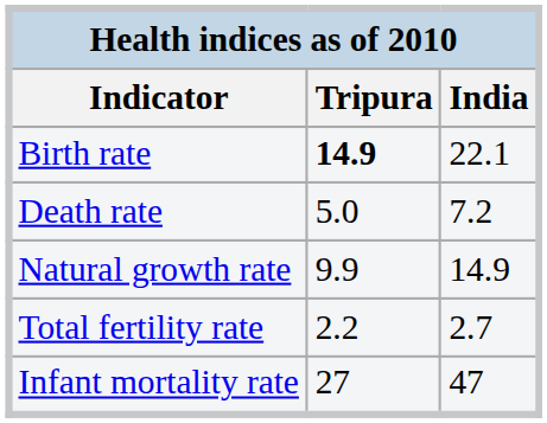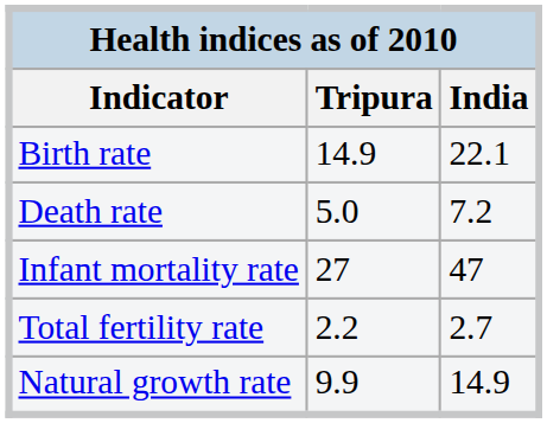Birth rate | Tripura: bold -> normal
rows swapped: Infant mortality rate <-> Natural growth rate
